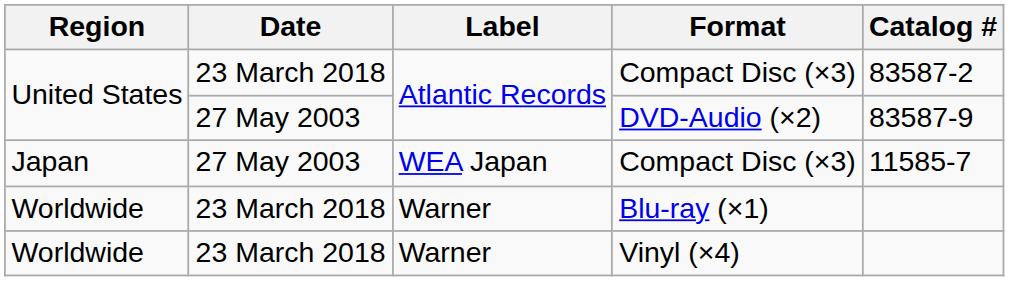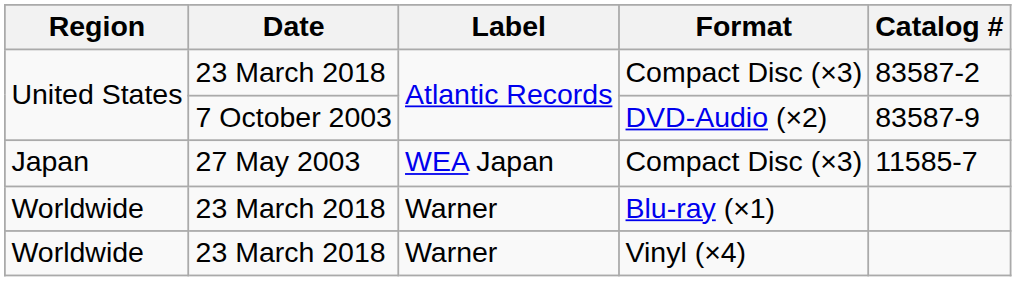DVD-Audio (×2) | Date: 27 May 2003 -> 7 October 2003
